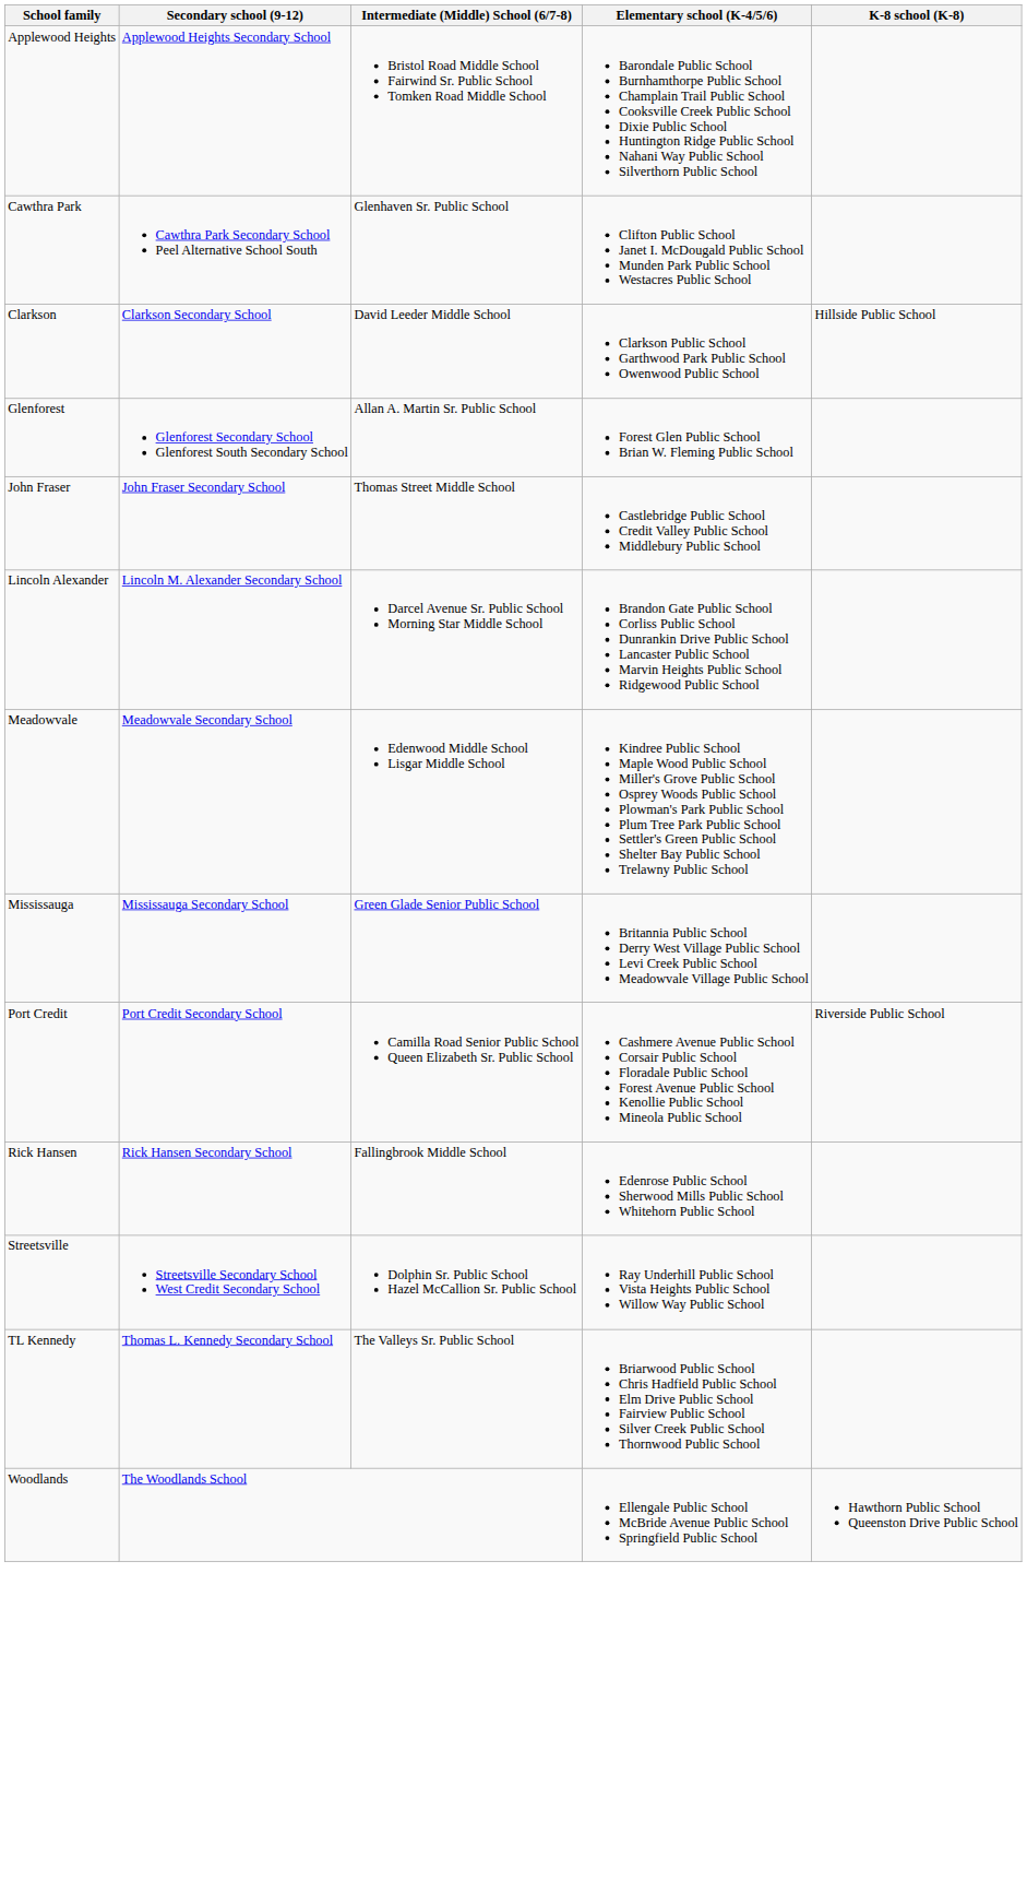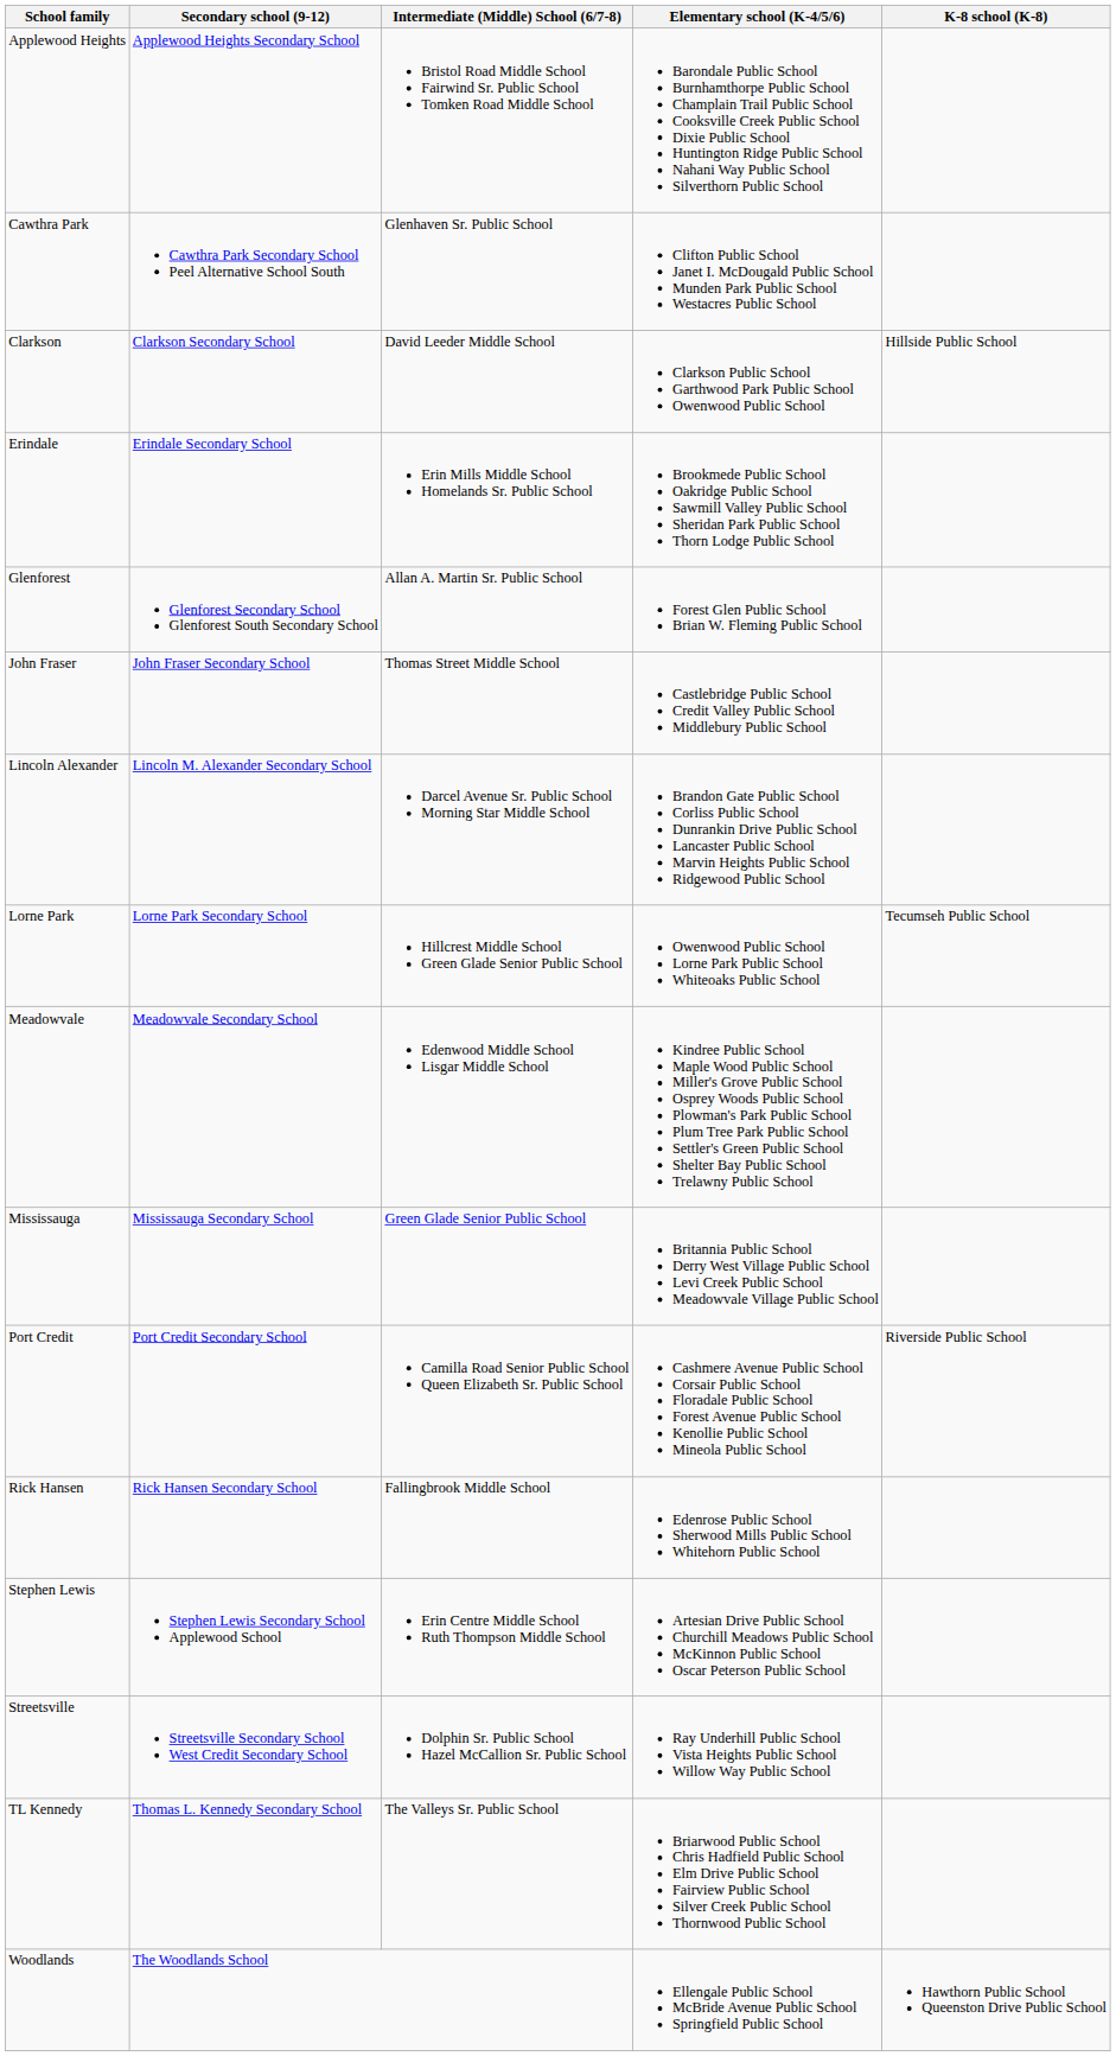+ row: Erindale | Erindale Secondary School | Erin Mills Middle School Homelands Sr. Public School | Brookmede Public School Oakridge Public School Sawmill Valley Public School Sheridan Park Public School Thorn Lodge Public School
+ row: Lorne Park | Lorne Park Secondary School | Hillcrest Middle School Green Glade Senior Public School | Owenwood Public School Lorne Park Public School Whiteoaks Public School | Tecumseh Public School
+ row: Stephen Lewis | Stephen Lewis Secondary School Applewood School | Erin Centre Middle School Ruth Thompson Middle School | Artesian Drive Public School Churchill Meadows Public School McKinnon Public School Oscar Peterson Public School
